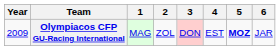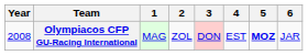Olympiacos CFP GU-Racing International | Year: 2009 -> 2008
